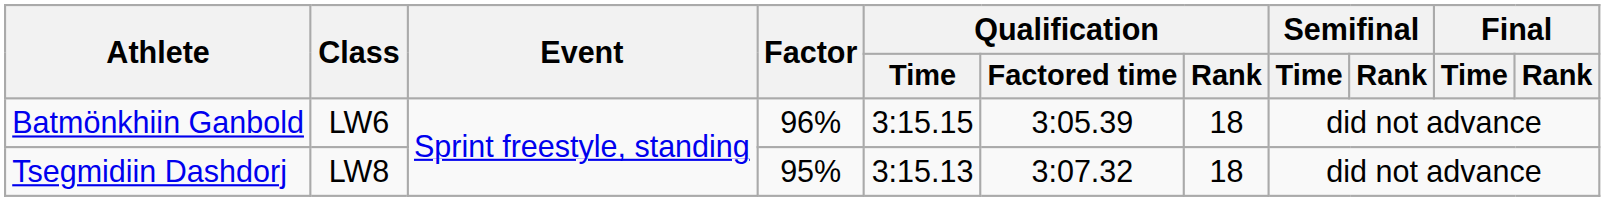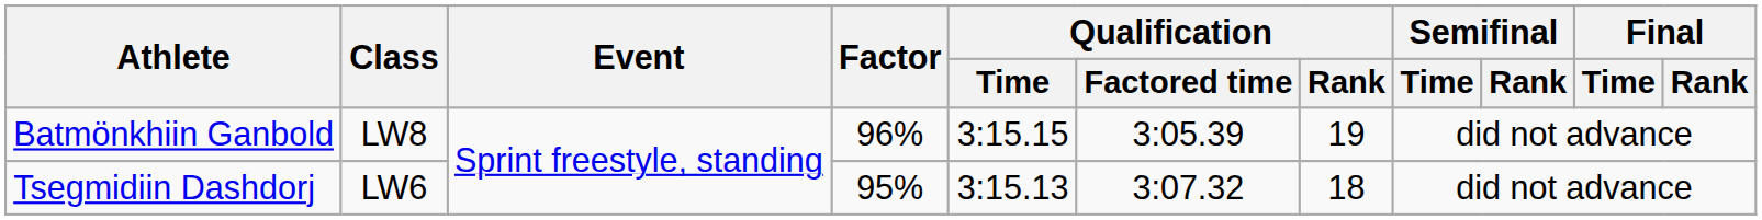Batmönkhiin Ganbold | Class: LW6 -> LW8
Batmönkhiin Ganbold | Qualification / Rank: 18 -> 19
Tsegmidiin Dashdorj | Class: LW8 -> LW6
